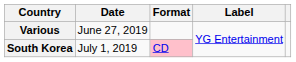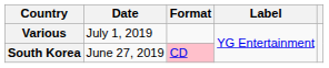Various | Date: June 27, 2019 -> July 1, 2019
South Korea | Date: July 1, 2019 -> June 27, 2019
